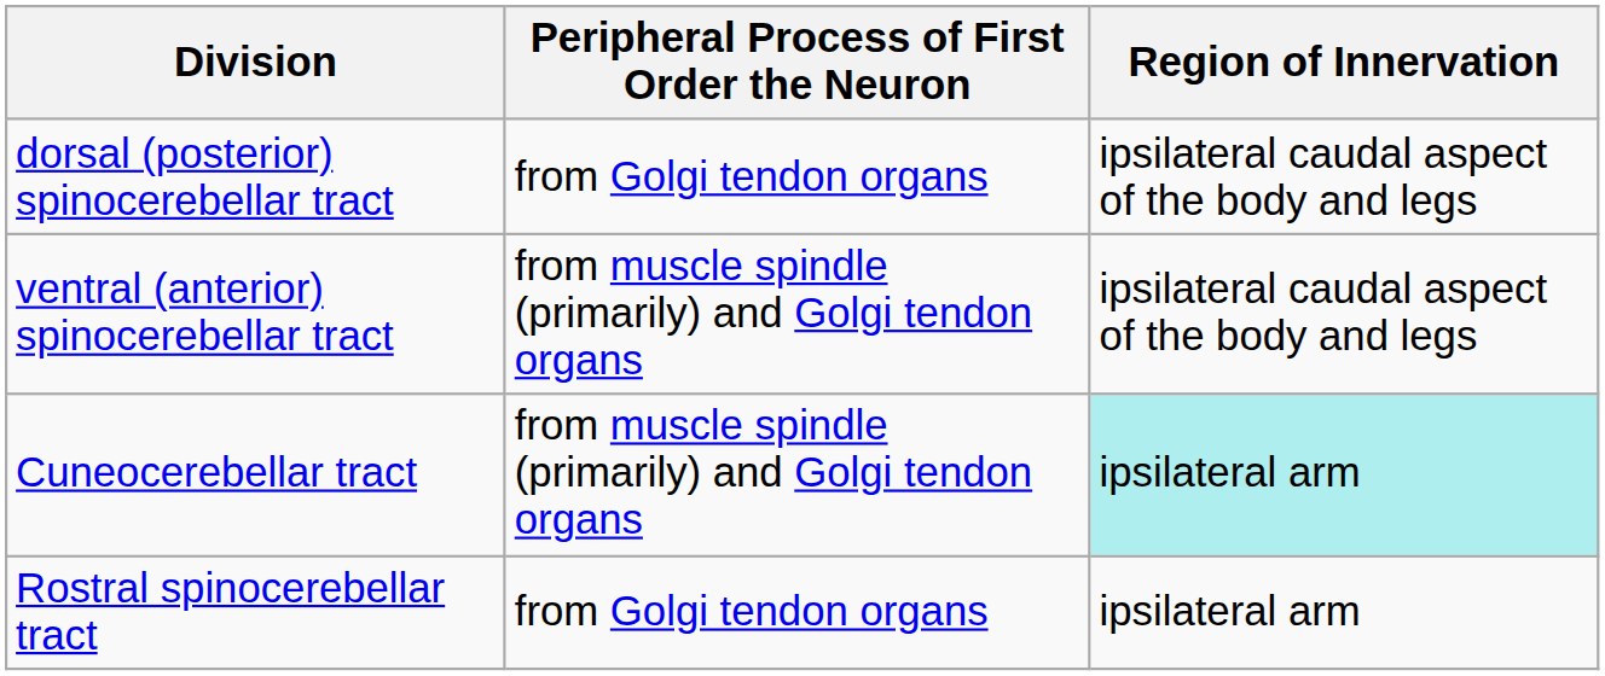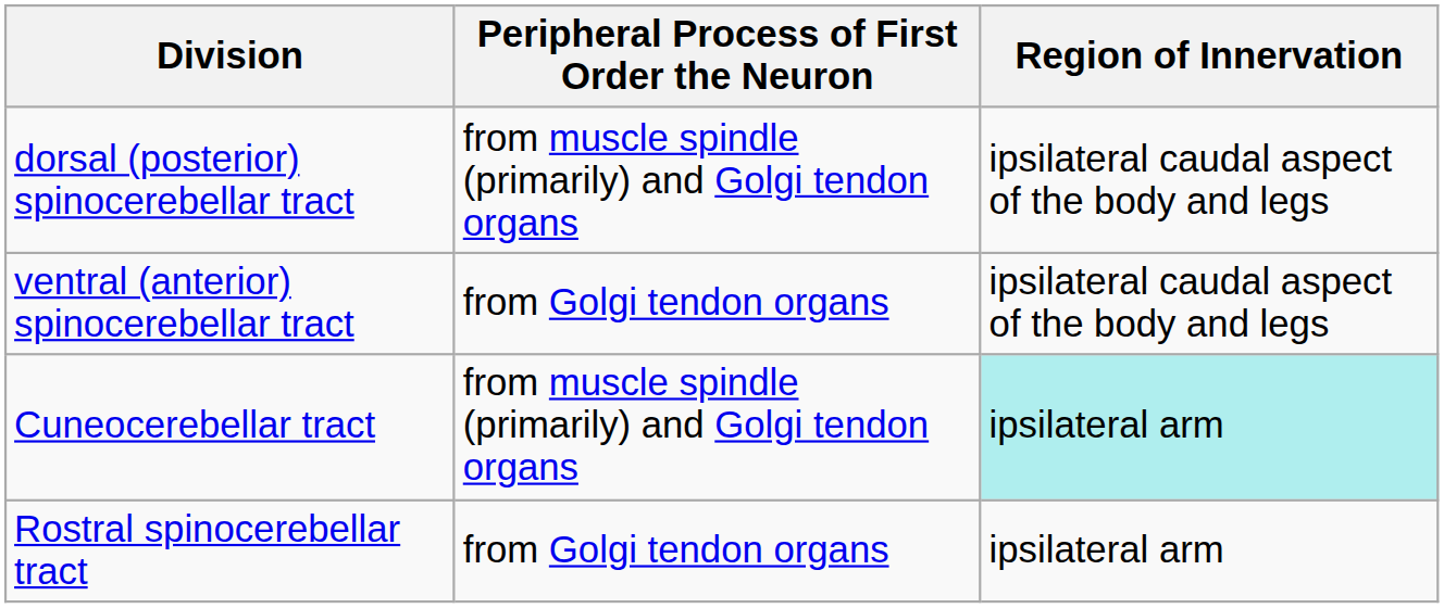dorsal (posterior) spinocerebellar tract | Peripheral Process of First Order the Neuron: from Golgi tendon organs -> from muscle spindle (primarily) and Golgi tendon organs
ventral (anterior) spinocerebellar tract | Peripheral Process of First Order the Neuron: from muscle spindle (primarily) and Golgi tendon organs -> from Golgi tendon organs
